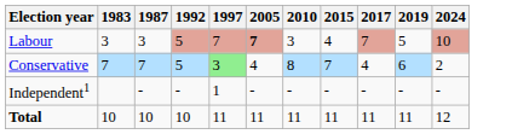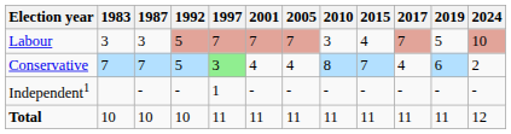+ column: 2001 | 7 | 4 | - | 11
Labour | 2005: bold -> normal
